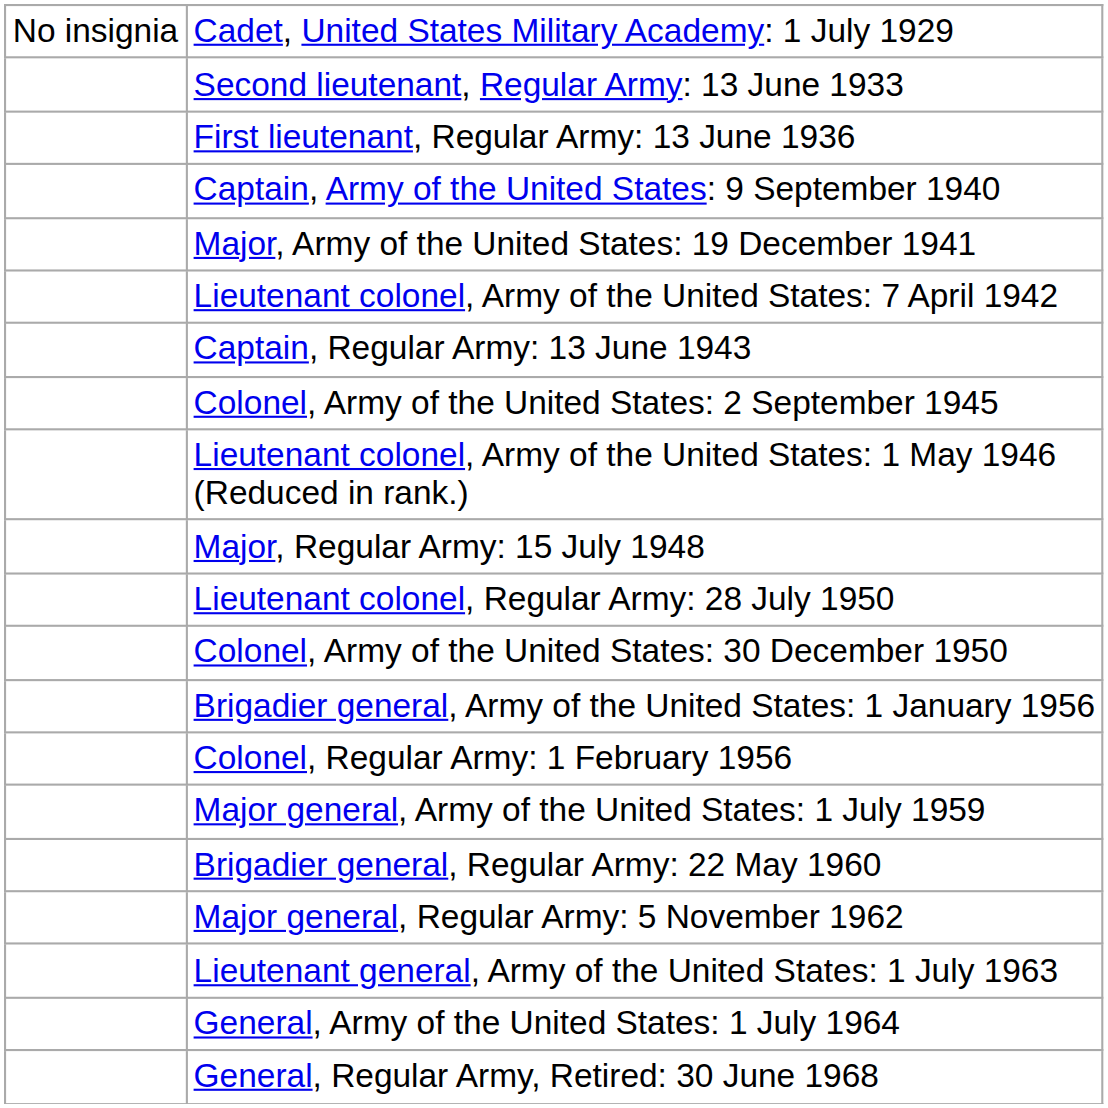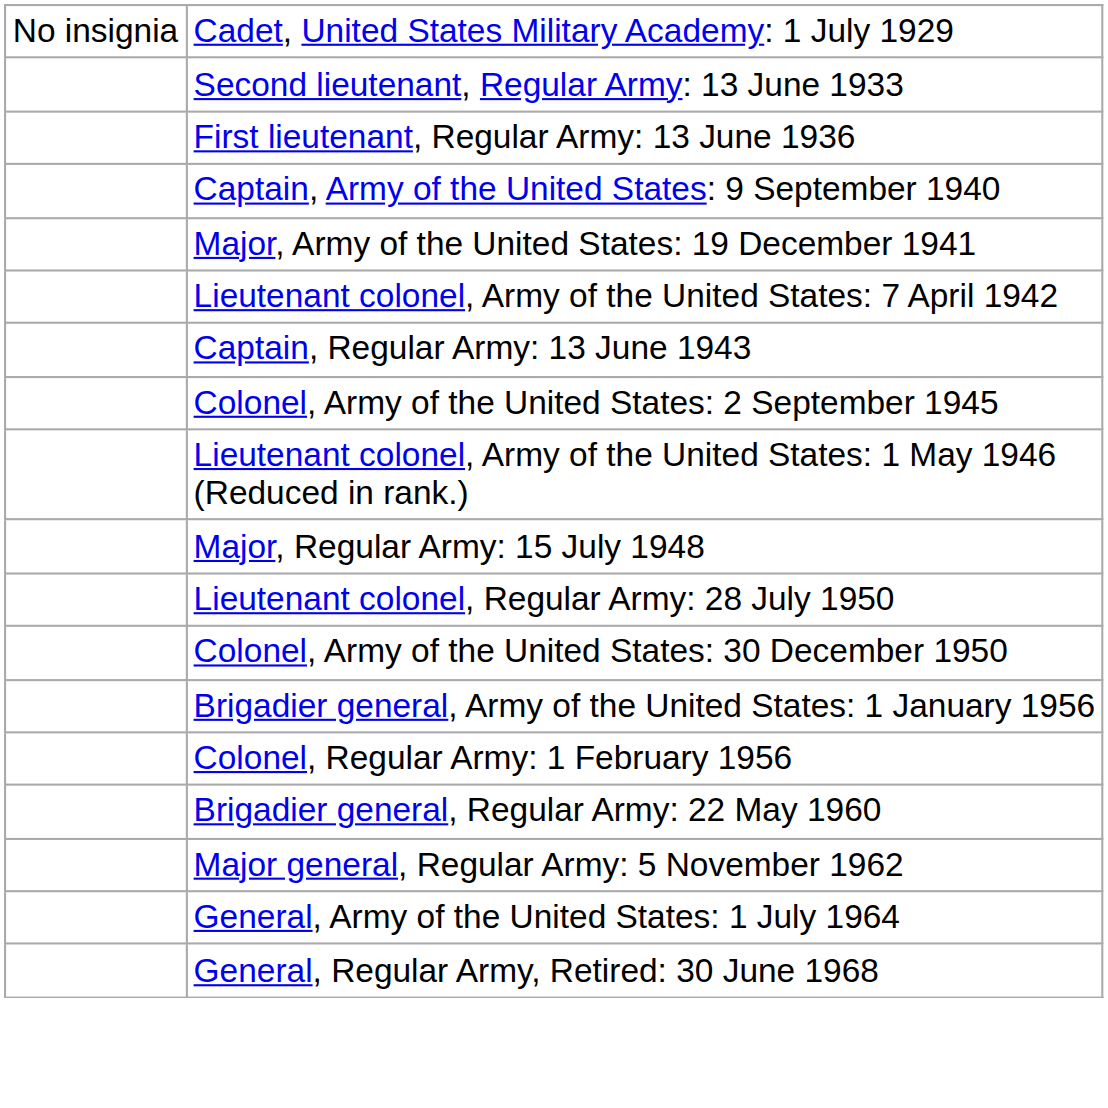- row: Major general, Army of the United States: 1 July 1959
- row: Lieutenant general, Army of the United States: 1 July 1963
